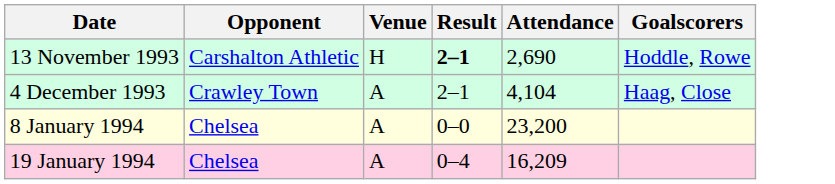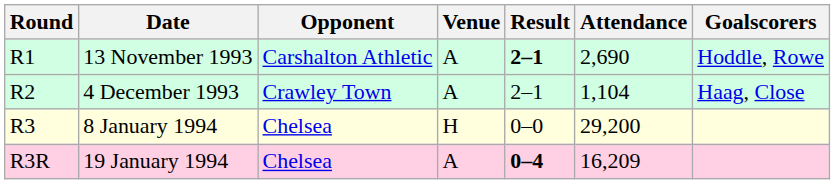+ column: Round | R1 | R2 | R3 | R3R
13 November 1993 | Venue: H -> A
4 December 1993 | Attendance: 4,104 -> 1,104
8 January 1994 | Venue: A -> H
8 January 1994 | Attendance: 23,200 -> 29,200
19 January 1994 | Result: normal -> bold
